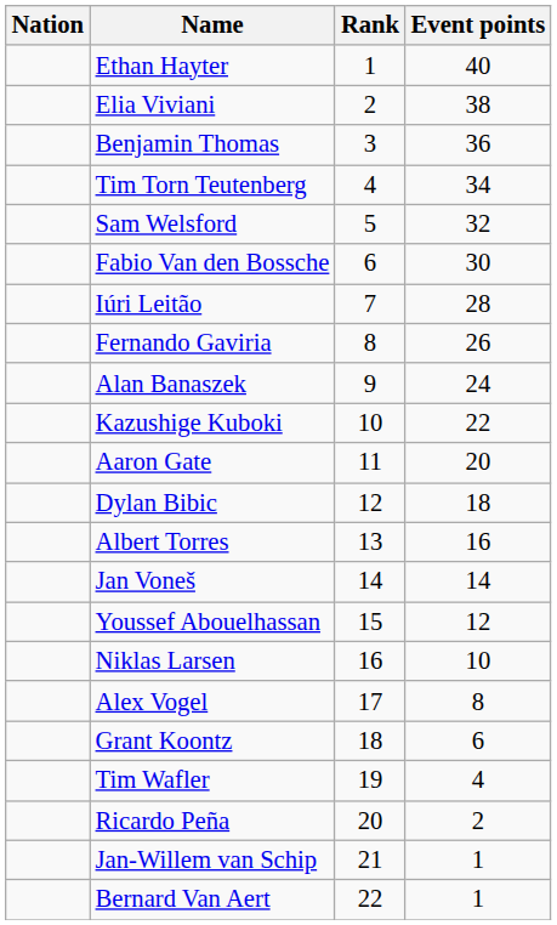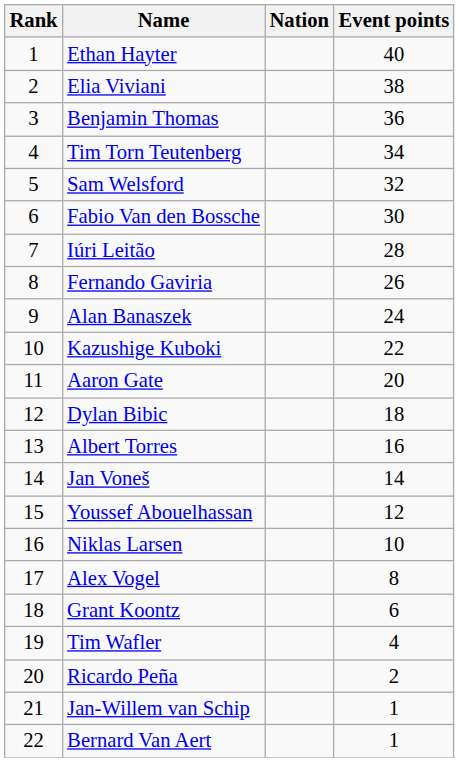columns swapped: Rank <-> Nation
